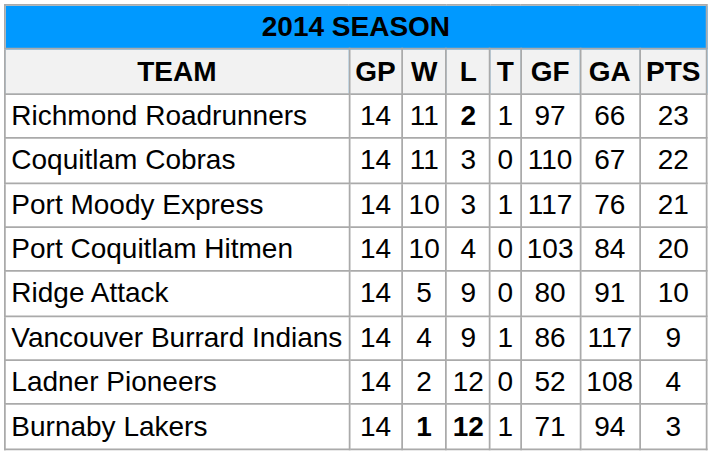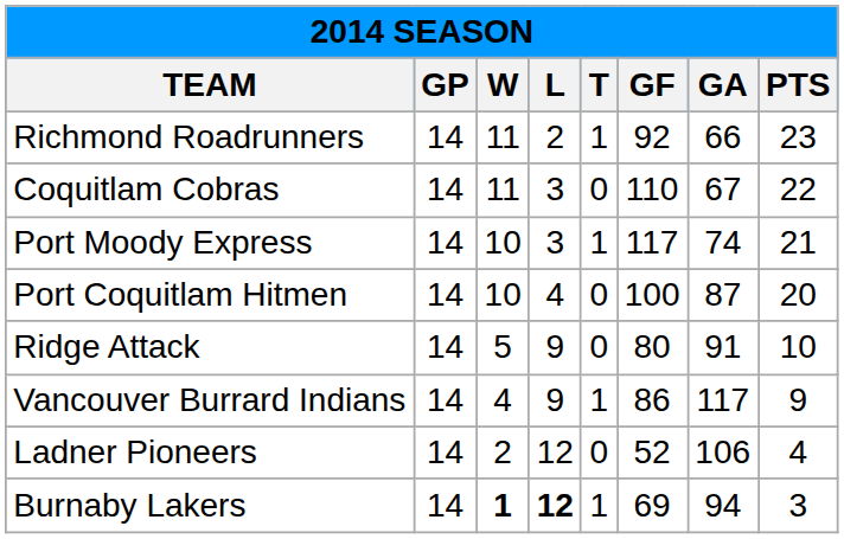Richmond Roadrunners | L: bold -> normal
Richmond Roadrunners | GF: 97 -> 92
Port Moody Express | GA: 76 -> 74
Port Coquitlam Hitmen | GF: 103 -> 100
Port Coquitlam Hitmen | GA: 84 -> 87
Ladner Pioneers | GA: 108 -> 106
Burnaby Lakers | GF: 71 -> 69
